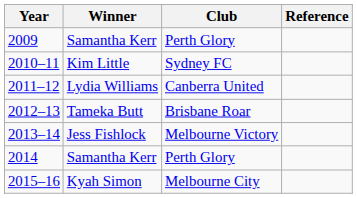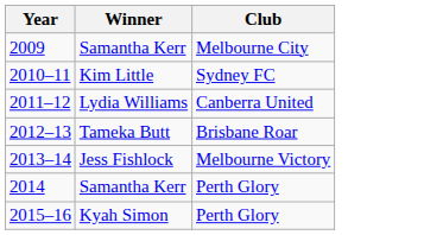- column: Reference
2009 | Club: Perth Glory -> Melbourne City
2015–16 | Club: Melbourne City -> Perth Glory
